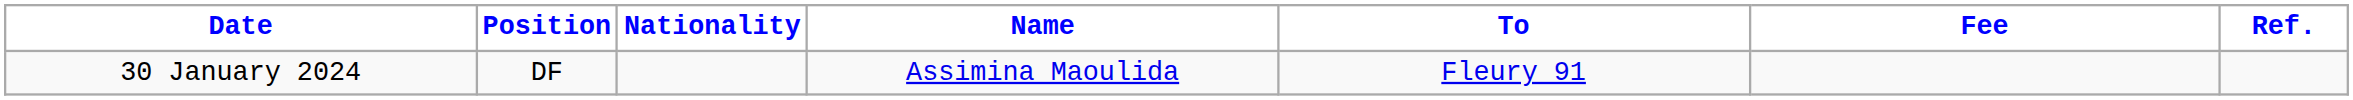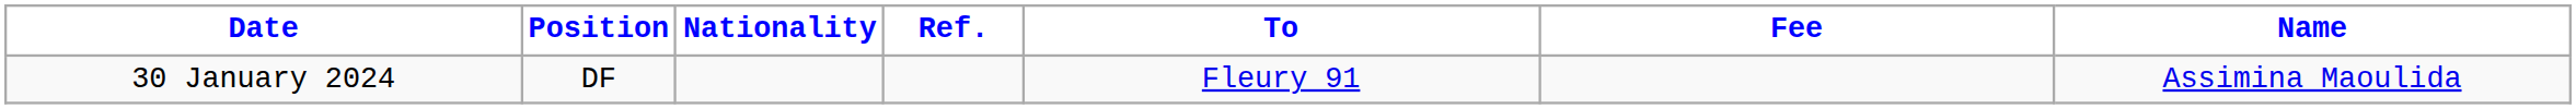columns swapped: Name <-> Ref.
